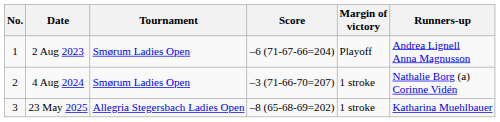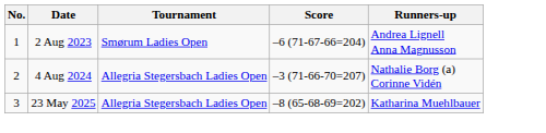- column: Margin of victory | Playoff | 1 stroke | 1 stroke
4 Aug 2024 | Tournament: Smørum Ladies Open -> Allegria Stegersbach Ladies Open
